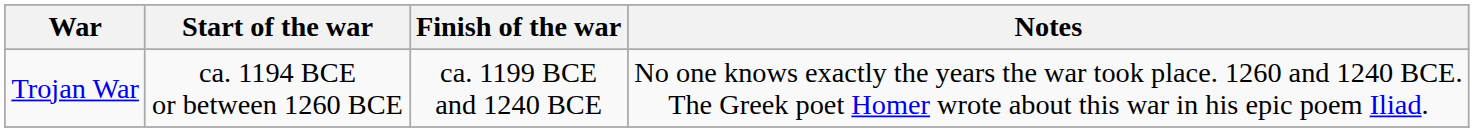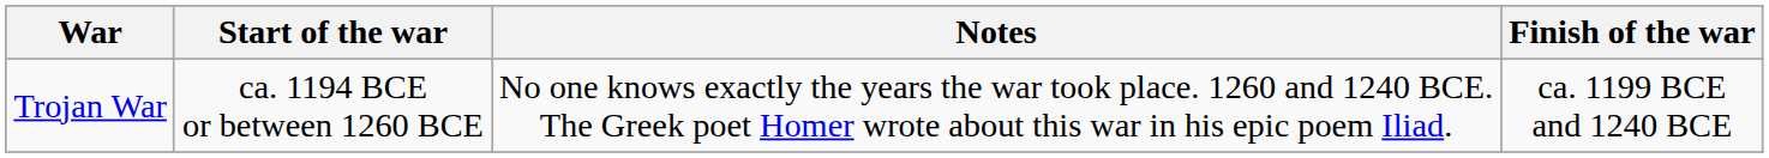columns swapped: Finish of the war <-> Notes
